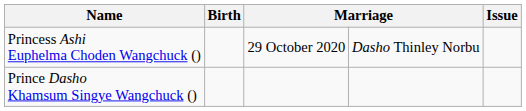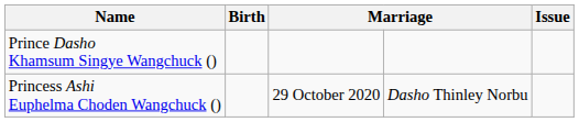rows swapped: Prince Dasho Khamsum Singye Wangchuck () <-> Princess Ashi Euphelma Choden Wangchuck ()
